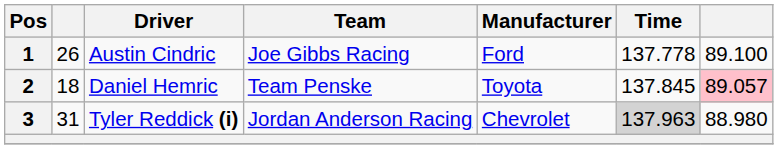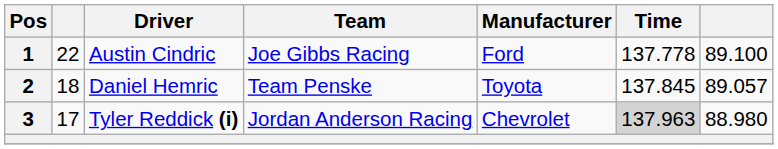1 | column 2: 26 -> 22
2 | column 7: pink background -> no background
3 | column 2: 31 -> 17
